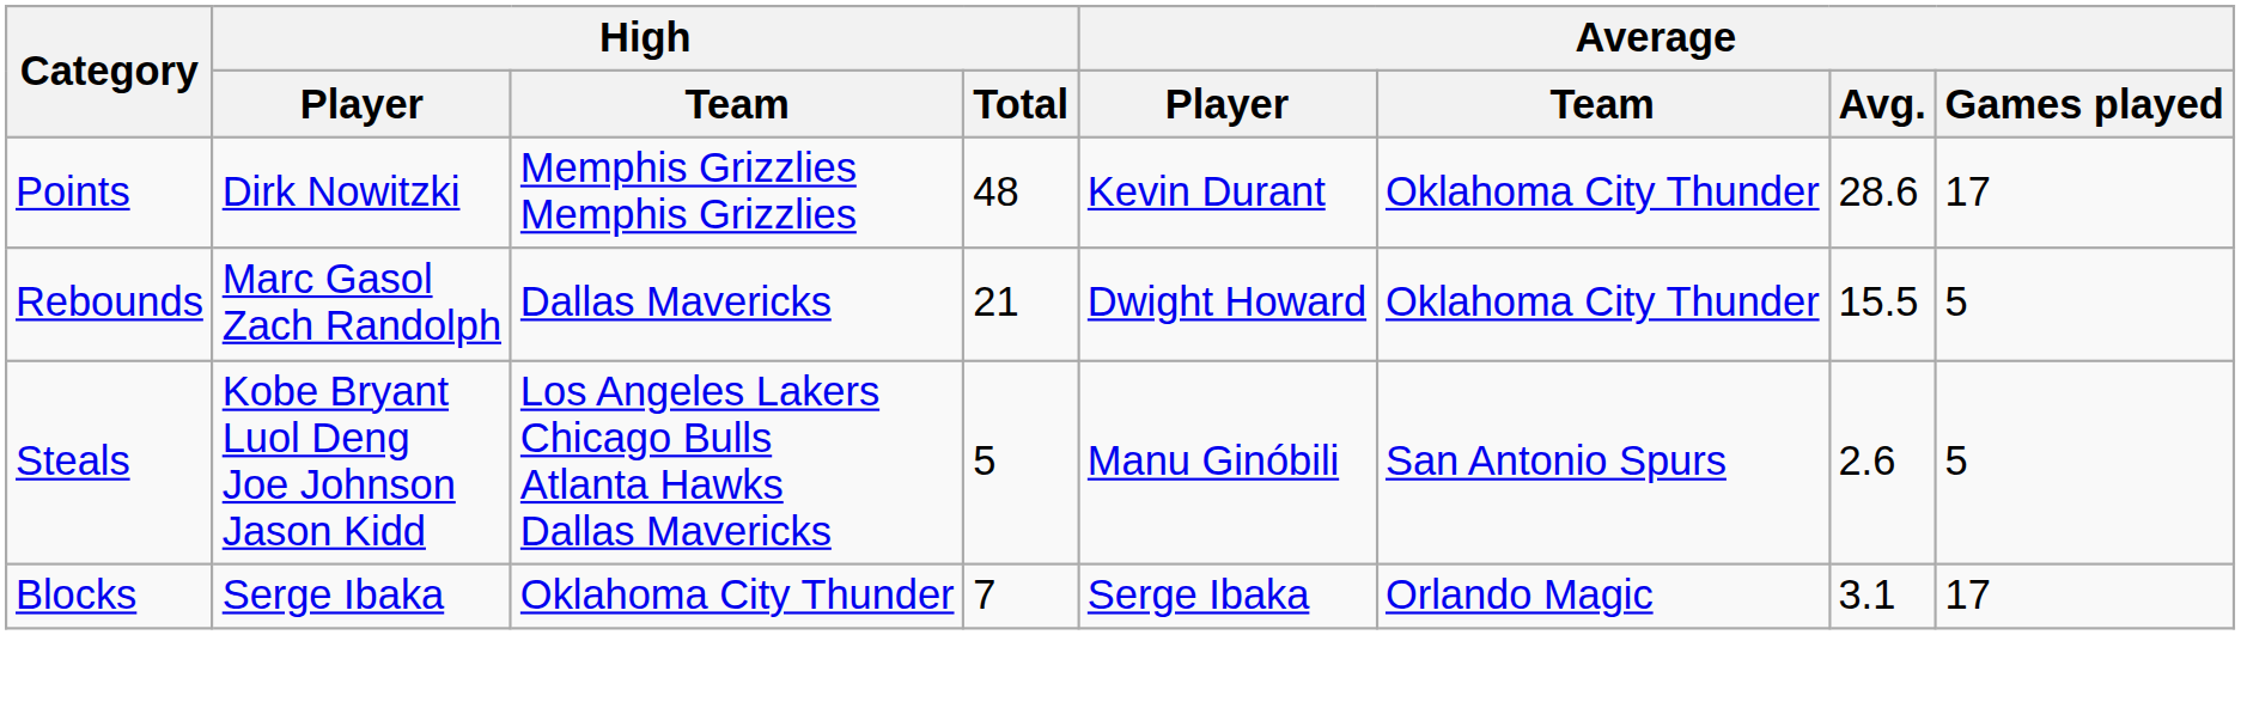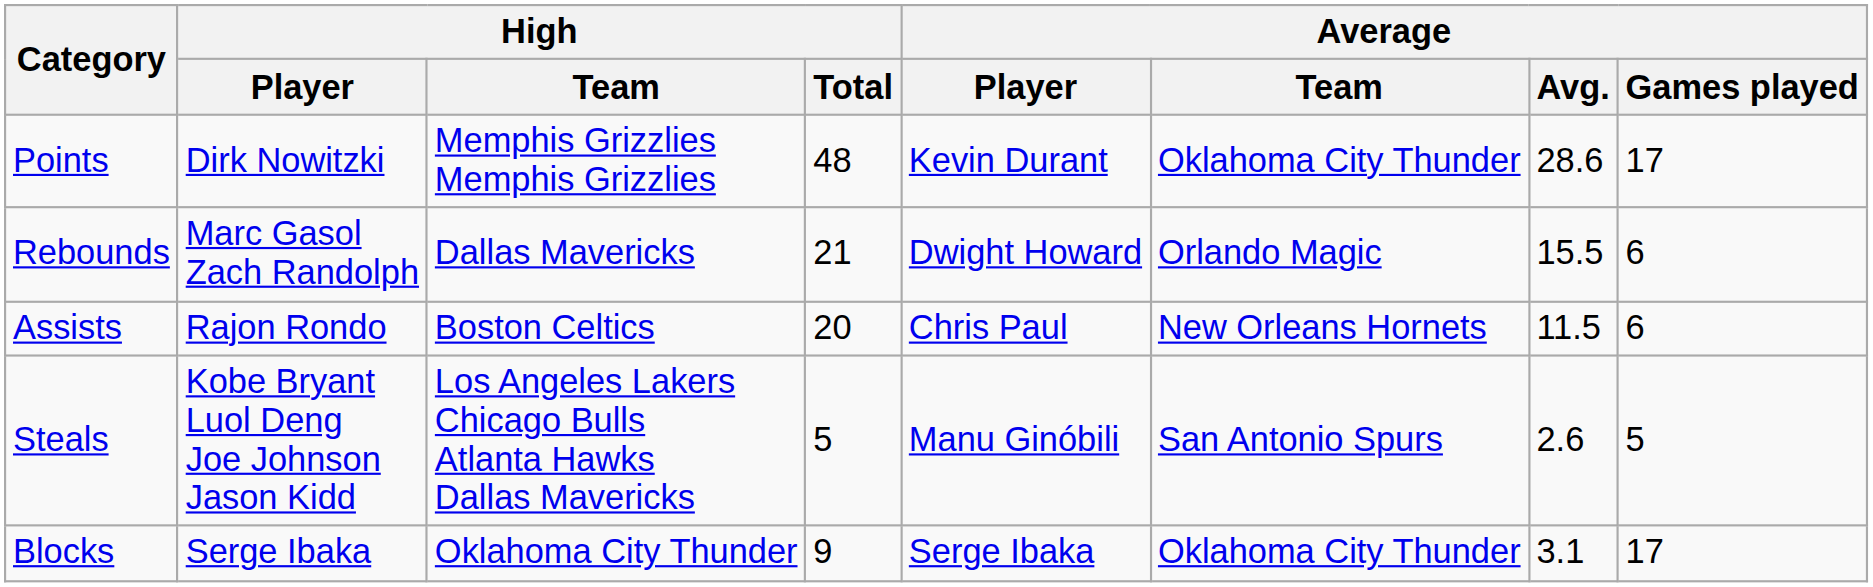Rebounds | Average / Team: Oklahoma City Thunder -> Orlando Magic
Rebounds | Average / Games played: 5 -> 6
+ row: Assists | Rajon Rondo | Boston Celtics | 20 | Chris Paul | New Orleans Hornets | 11.5 | 6
Blocks | High / Total: 7 -> 9
Blocks | Average / Team: Orlando Magic -> Oklahoma City Thunder
